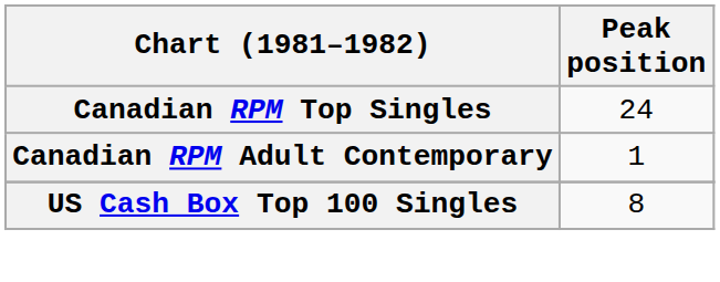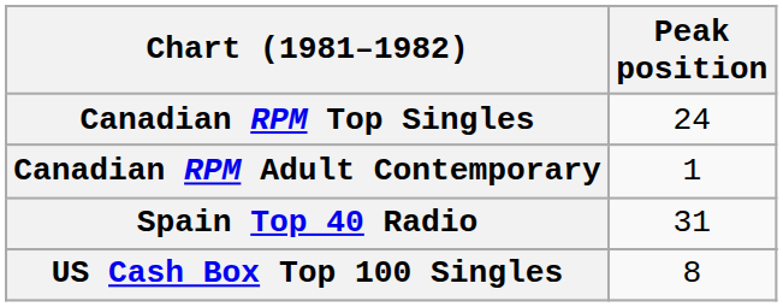+ row: Spain Top 40 Radio | 31
